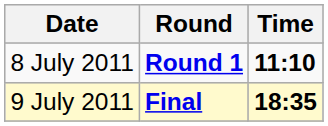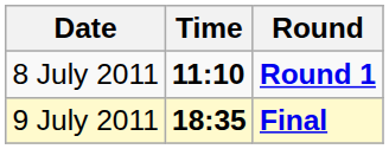columns swapped: Time <-> Round
